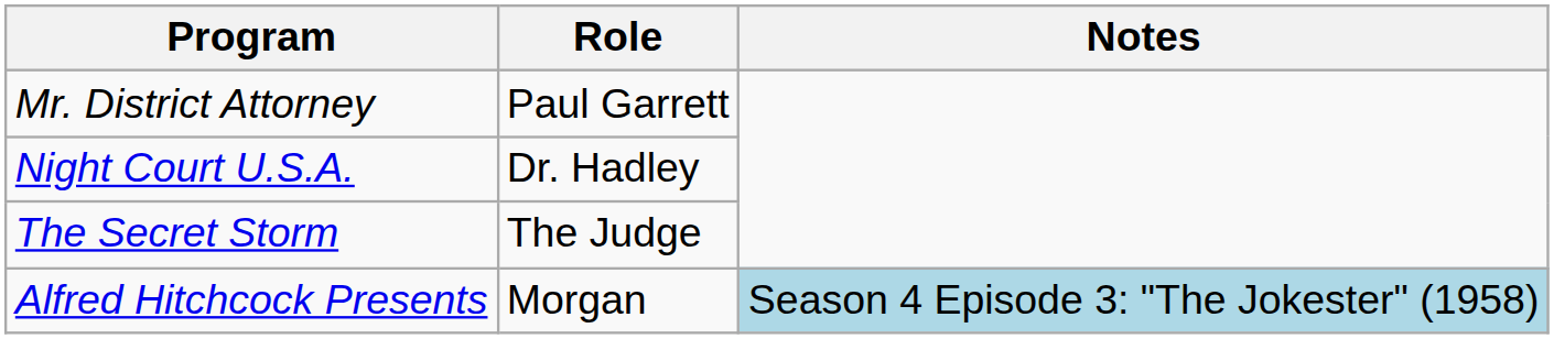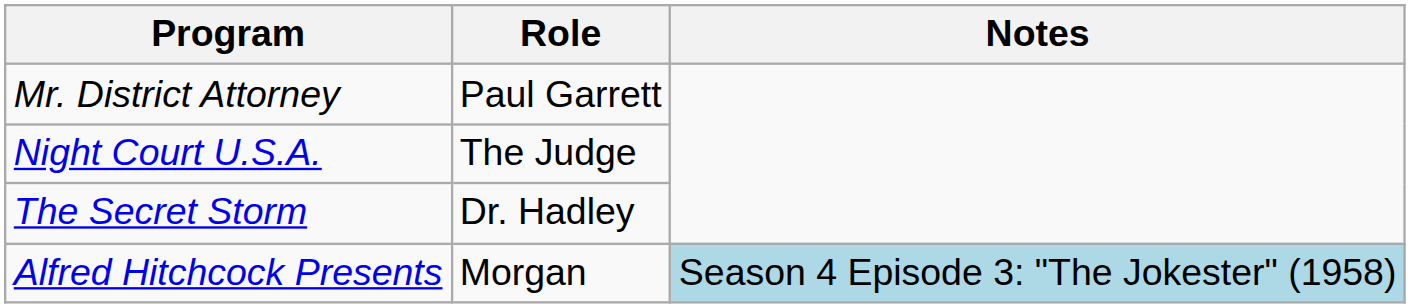Night Court U.S.A. | Role: Dr. Hadley -> The Judge
The Secret Storm | Role: The Judge -> Dr. Hadley
